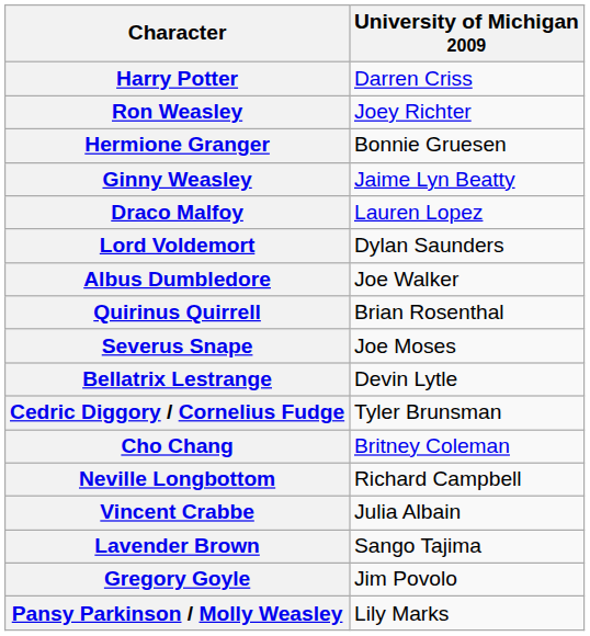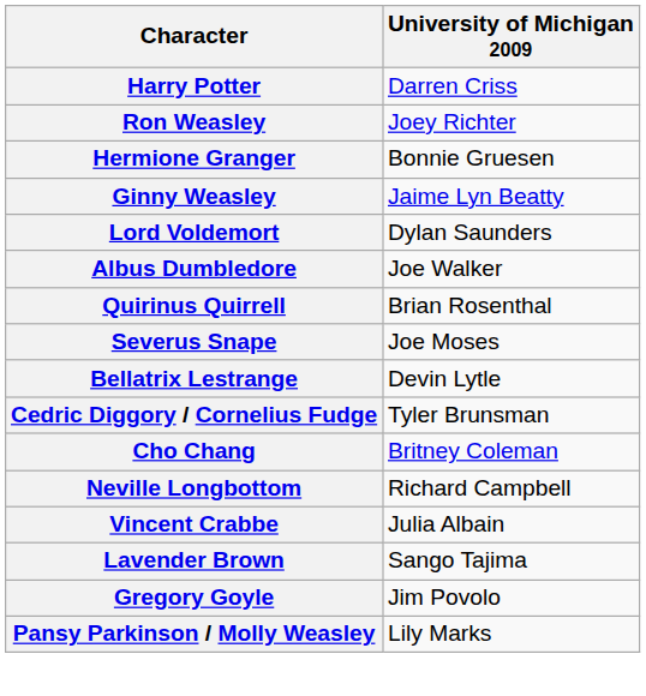- row: Draco Malfoy | Lauren Lopez
